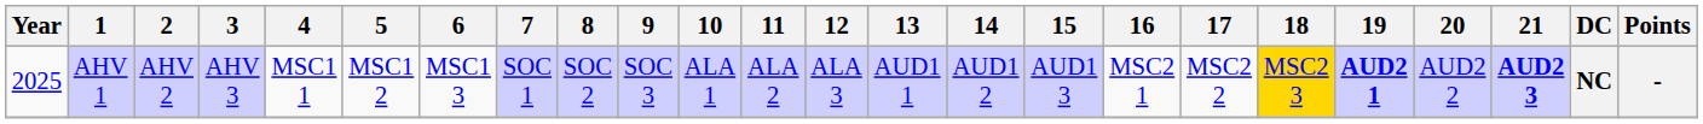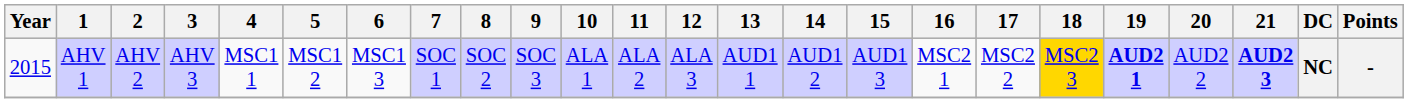AHV 1 | Year: 2025 -> 2015
